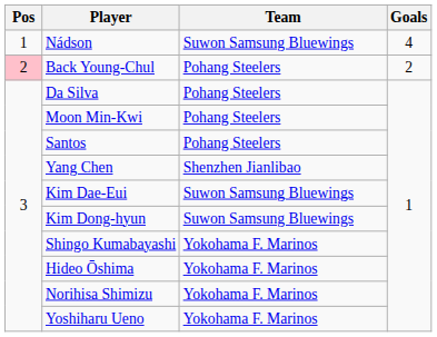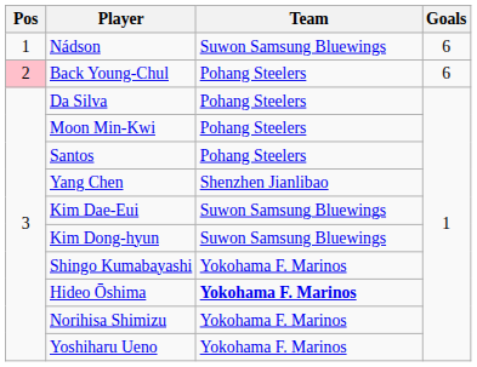Nádson | Goals: 4 -> 6
Back Young-Chul | Goals: 2 -> 6
Hideo Ōshima | Team: normal -> bold
